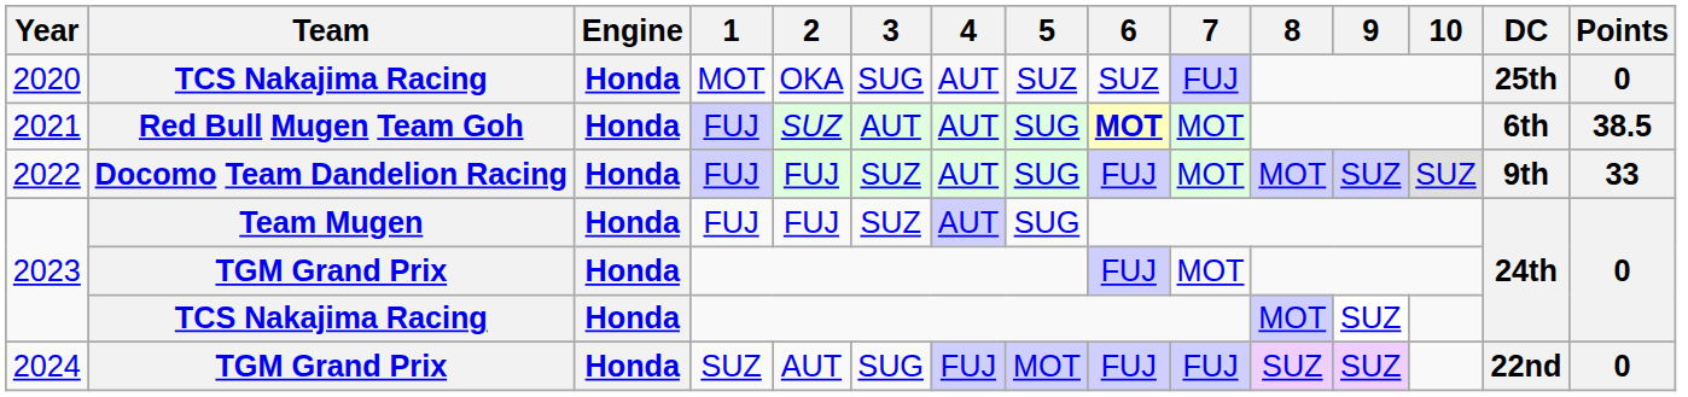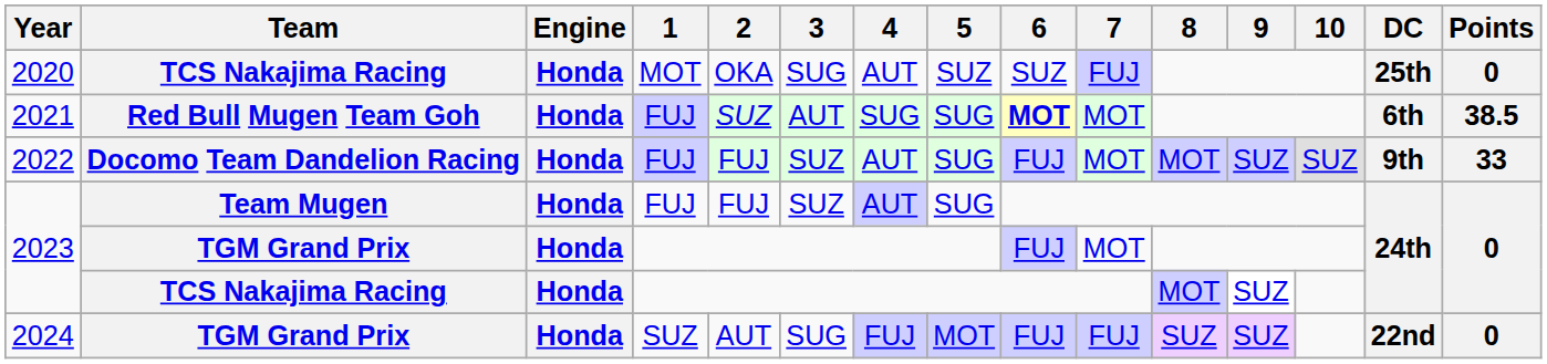2021 | 4: AUT -> SUG
